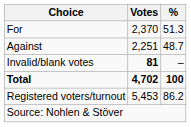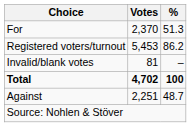rows swapped: Against <-> Registered voters/turnout
Invalid/blank votes | Votes: bold -> normal
